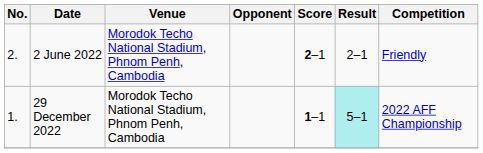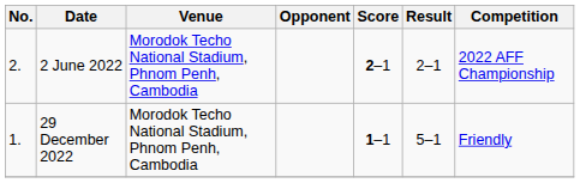2 June 2022 | Competition: Friendly -> 2022 AFF Championship
29 December 2022 | Result: paleturquoise background -> no background
29 December 2022 | Competition: 2022 AFF Championship -> Friendly
